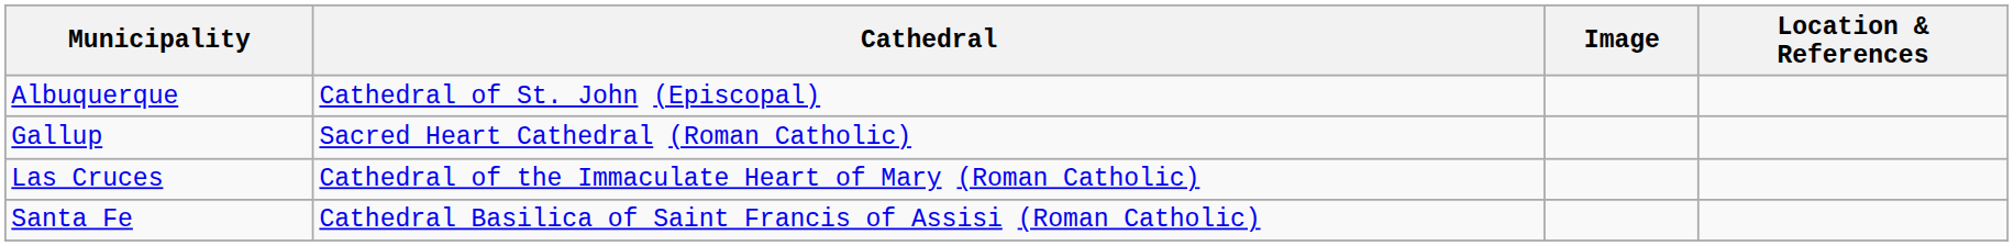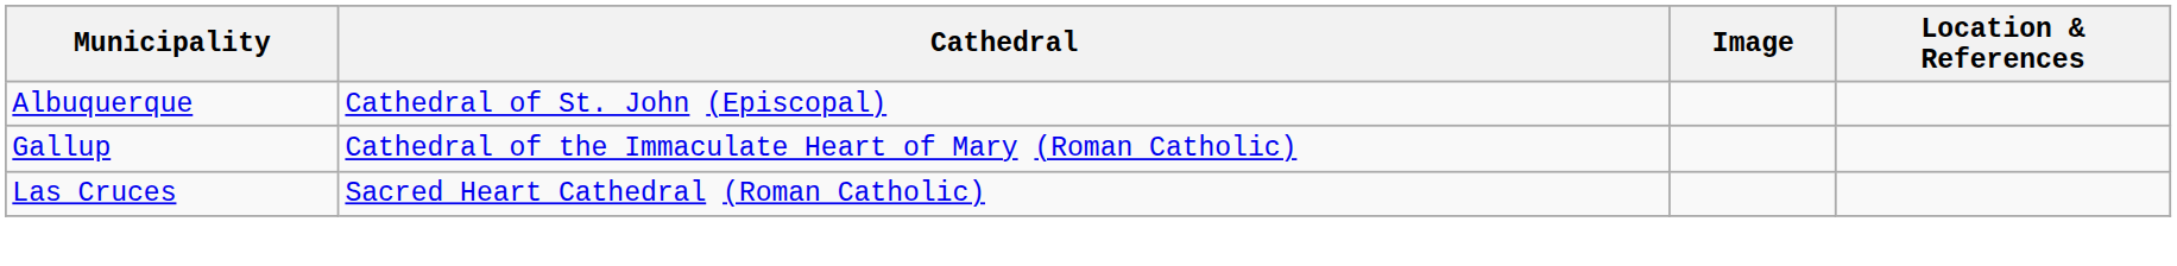Gallup | Cathedral: Sacred Heart Cathedral (Roman Catholic) -> Cathedral of the Immaculate Heart of Mary (Roman Catholic)
Las Cruces | Cathedral: Cathedral of the Immaculate Heart of Mary (Roman Catholic) -> Sacred Heart Cathedral (Roman Catholic)
- row: Santa Fe | Cathedral Basilica of Saint Francis of Assisi (Roman Catholic)
